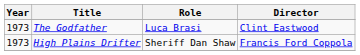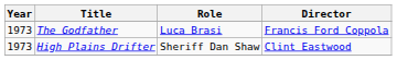The Godfather | Director: Clint Eastwood -> Francis Ford Coppola
High Plains Drifter | Director: Francis Ford Coppola -> Clint Eastwood
